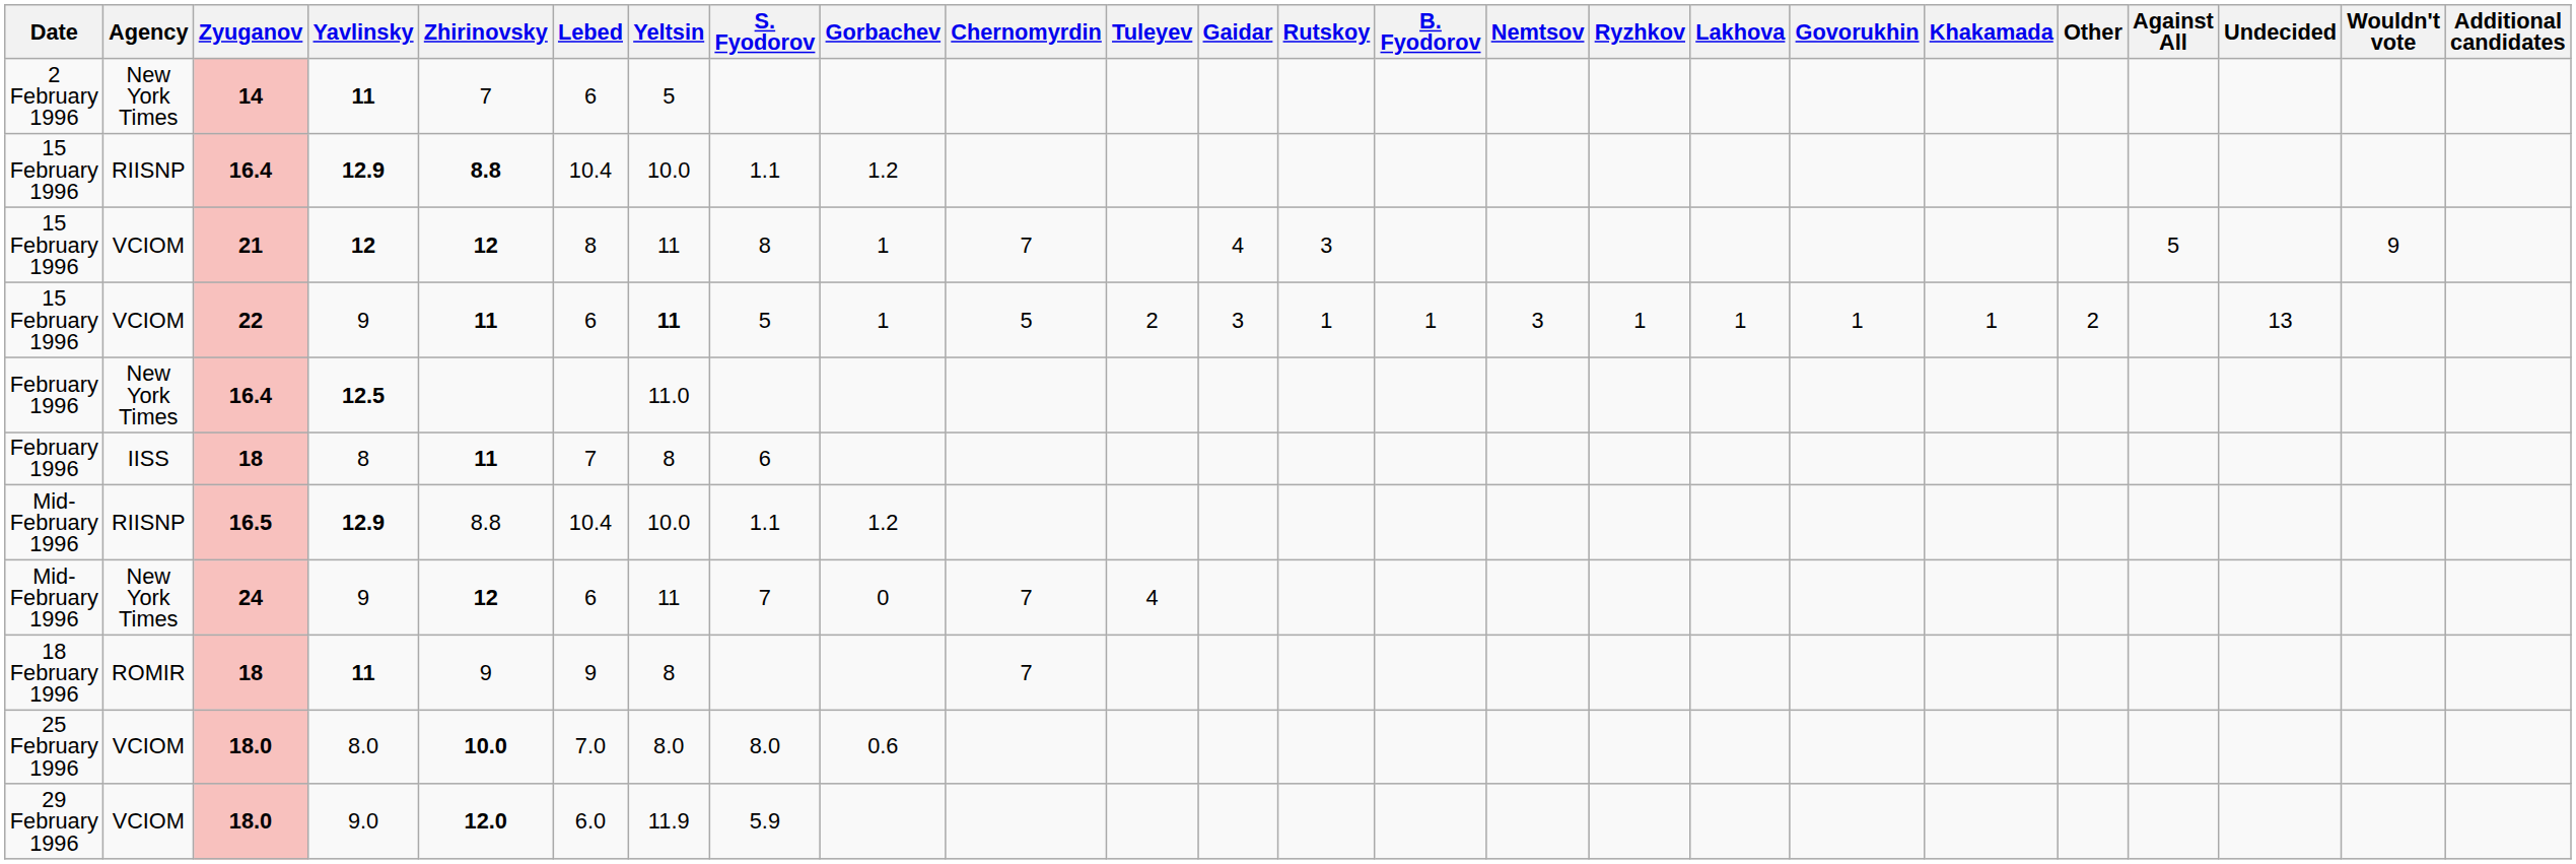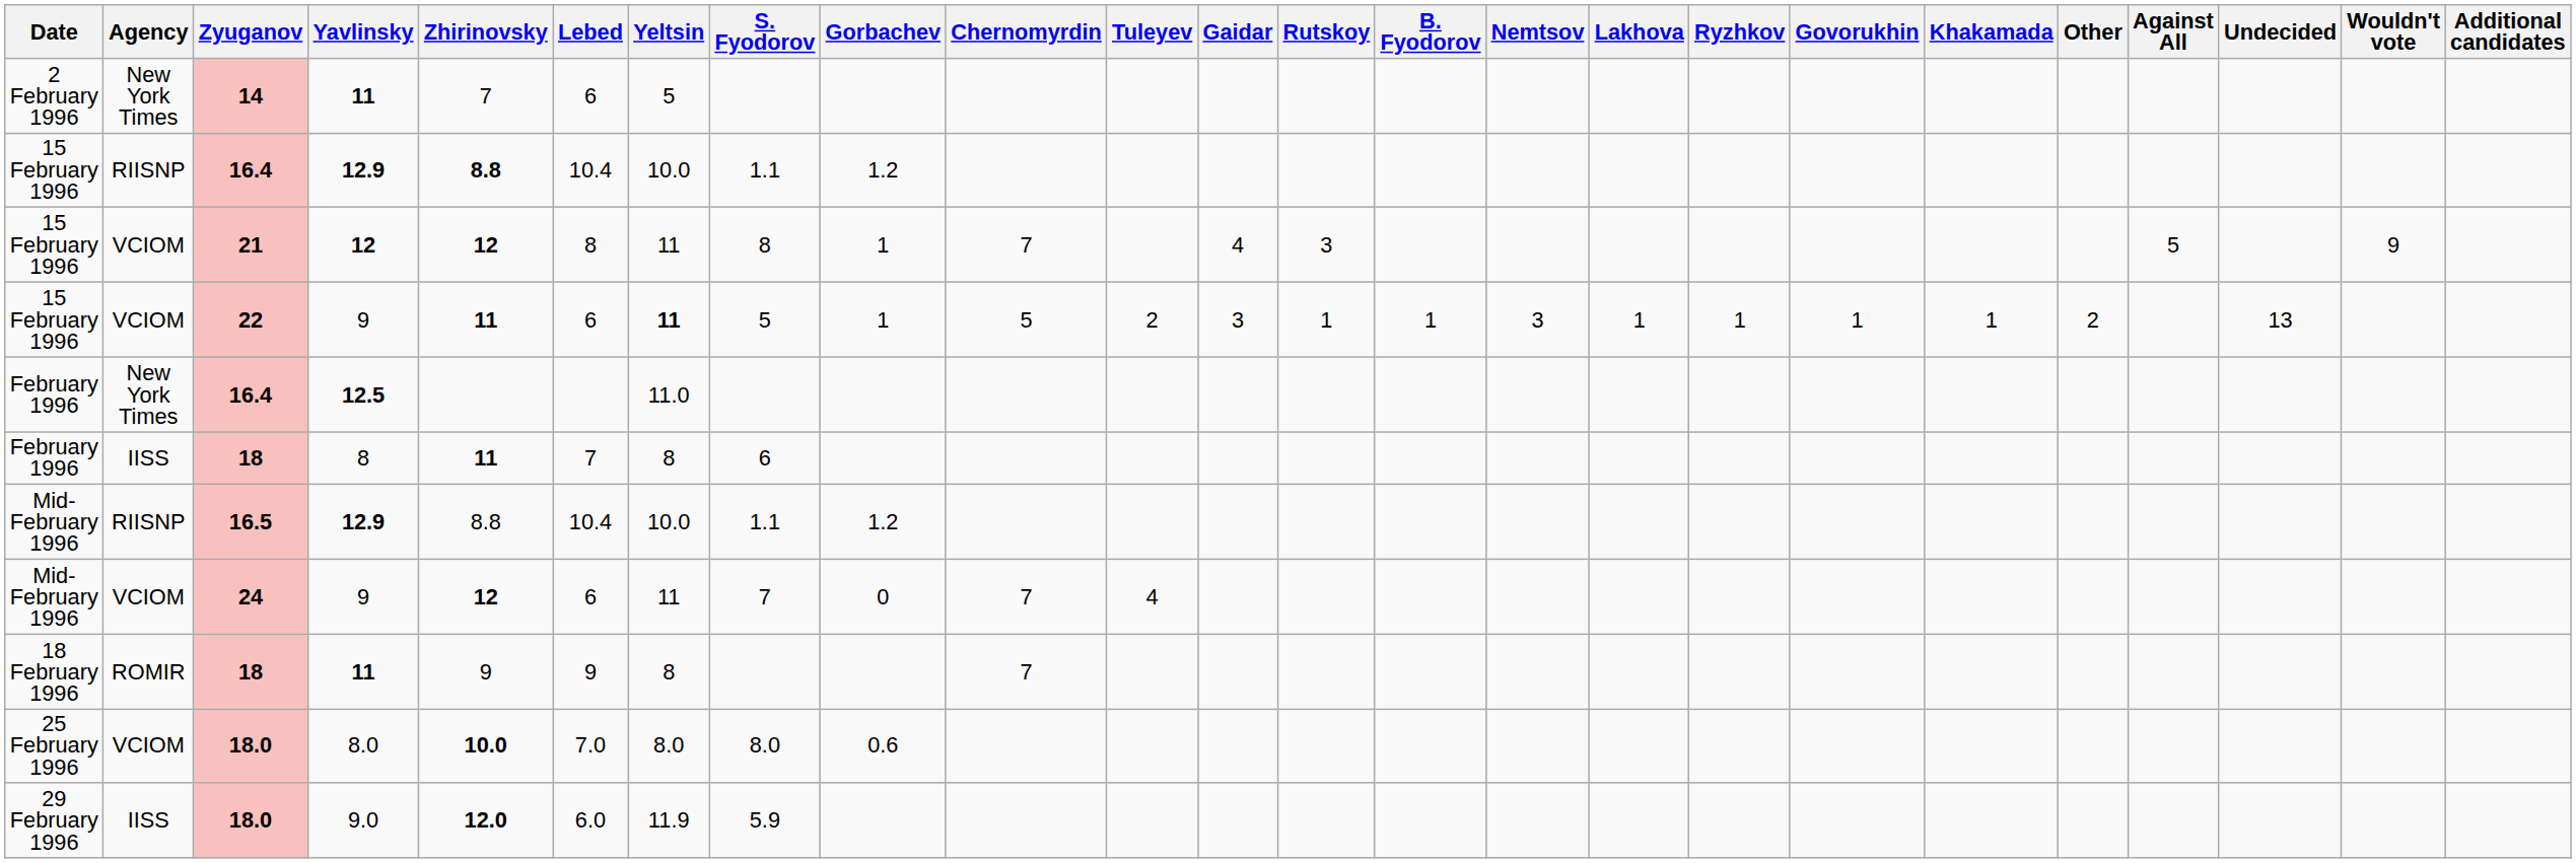columns swapped: Lakhova <-> Ryzhkov
Mid-February 1996 / 9 | Agency: New York Times -> VCIOM
9.0 | Agency: VCIOM -> IISS
